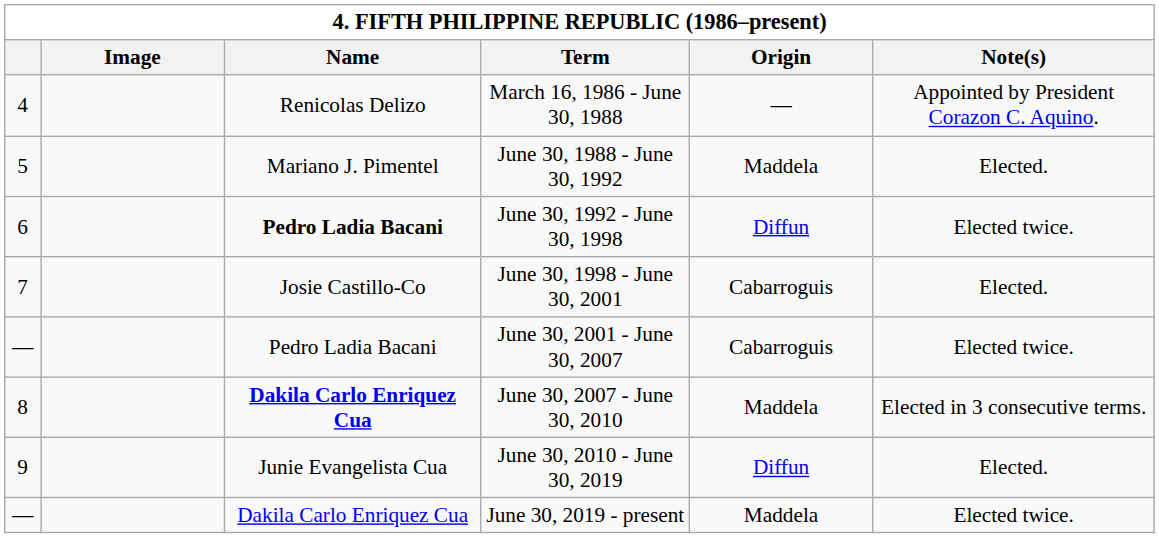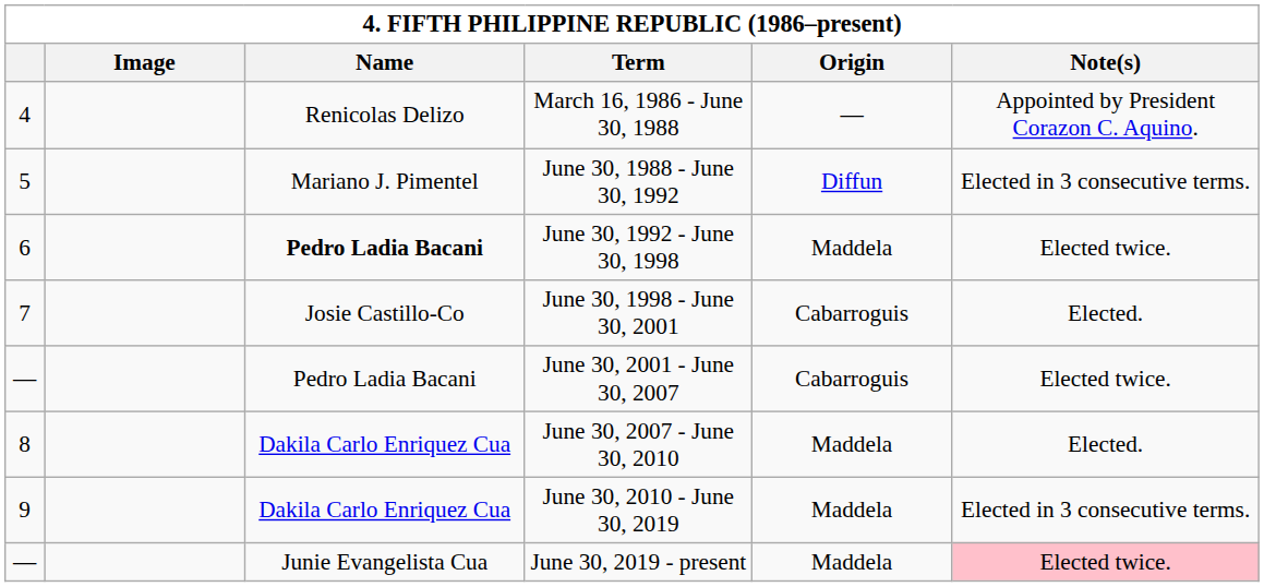June 30, 1988 - June 30, 1992 | Origin: Maddela -> Diffun
June 30, 1988 - June 30, 1992 | Note(s): Elected. -> Elected in 3 consecutive terms.
June 30, 1992 - June 30, 1998 | Origin: Diffun -> Maddela
June 30, 2007 - June 30, 2010 | Name: bold -> normal
June 30, 2007 - June 30, 2010 | Note(s): Elected in 3 consecutive terms. -> Elected.
June 30, 2010 - June 30, 2019 | Name: Junie Evangelista Cua -> Dakila Carlo Enriquez Cua
June 30, 2010 - June 30, 2019 | Origin: Diffun -> Maddela
June 30, 2010 - June 30, 2019 | Note(s): Elected. -> Elected in 3 consecutive terms.
June 30, 2019 - present | Name: Dakila Carlo Enriquez Cua -> Junie Evangelista Cua
June 30, 2019 - present | Note(s): no background -> pink background
